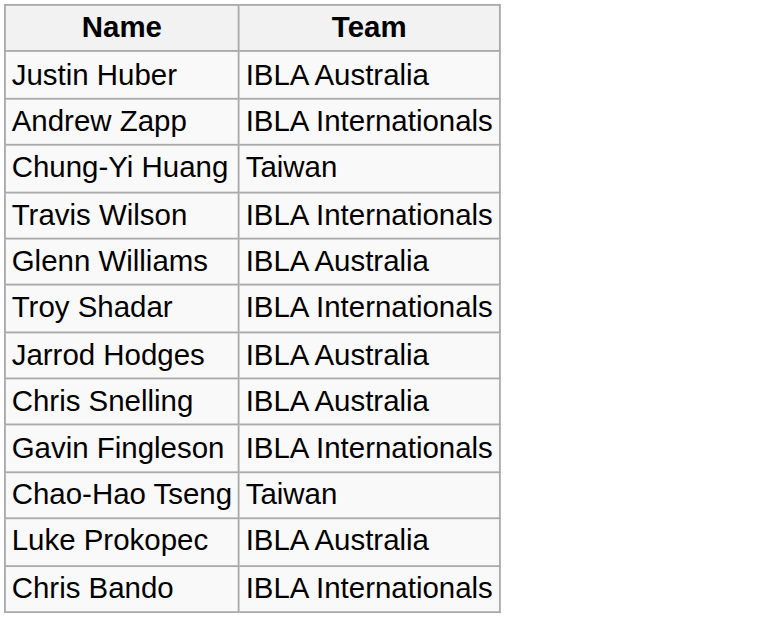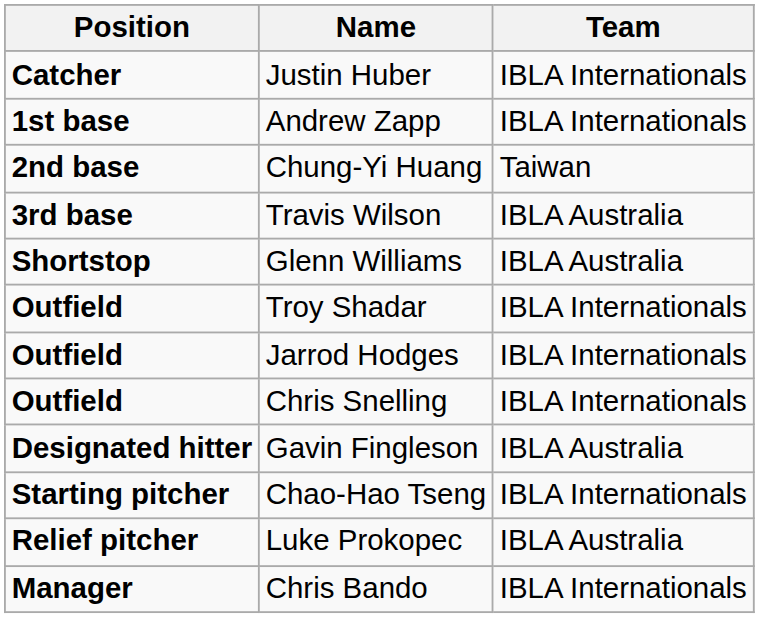+ column: Position | Catcher | 1st base | 2nd base | 3rd base | Shortstop | Outfield | Outfield | Outfield | Designated hitter | Starting pitcher | Relief pitcher | Manager
Justin Huber | Team: IBLA Australia -> IBLA Internationals
Travis Wilson | Team: IBLA Internationals -> IBLA Australia
Jarrod Hodges | Team: IBLA Australia -> IBLA Internationals
Chris Snelling | Team: IBLA Australia -> IBLA Internationals
Gavin Fingleson | Team: IBLA Internationals -> IBLA Australia
Chao-Hao Tseng | Team: Taiwan -> IBLA Internationals
